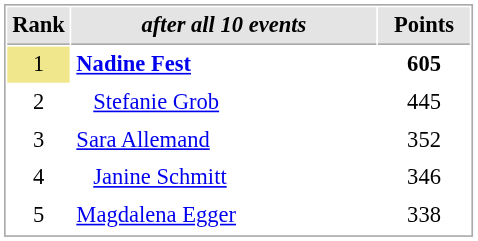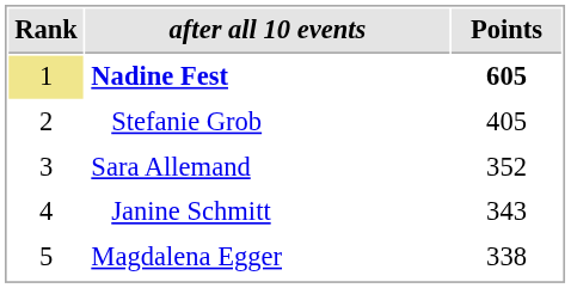Stefanie Grob | Points: 445 -> 405
Janine Schmitt | Points: 346 -> 343
